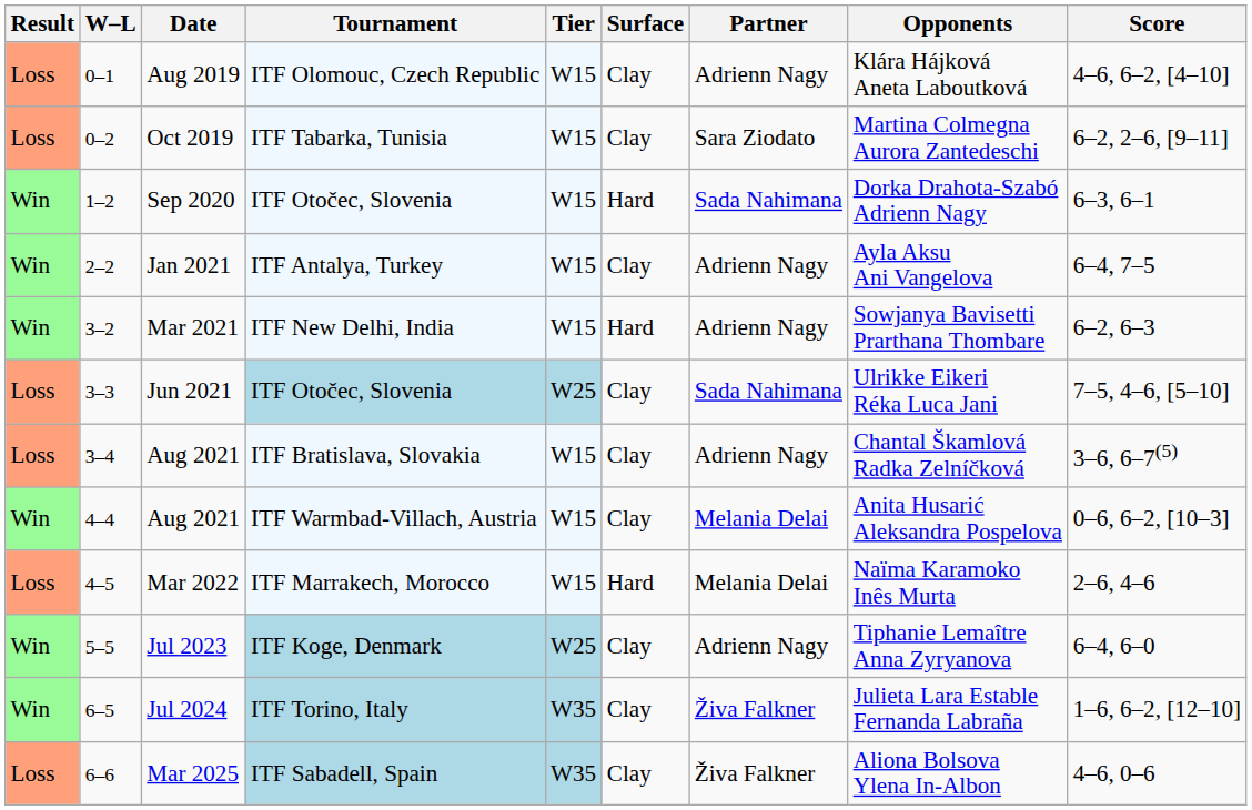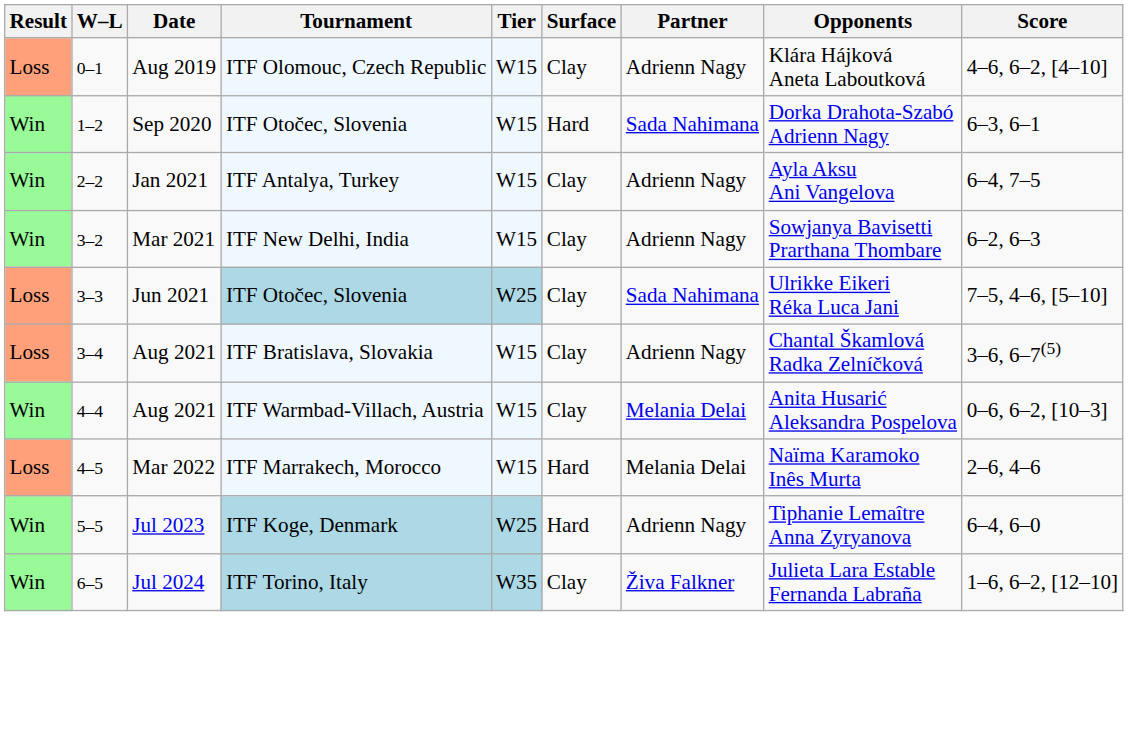- row: Loss | 0–2 | Oct 2019 | ITF Tabarka, Tunisia | W15 | Clay | Sara Ziodato | Martina Colmegna Aurora Zantedeschi | 6–2, 2–6, [9–11]
Mar 2021 | Surface: Hard -> Clay
Jul 2023 | Surface: Clay -> Hard
- row: Loss | 6–6 | Mar 2025 | ITF Sabadell, Spain | W35 | Clay | Živa Falkner | Aliona Bolsova Ylena In-Albon | 4–6, 0–6
